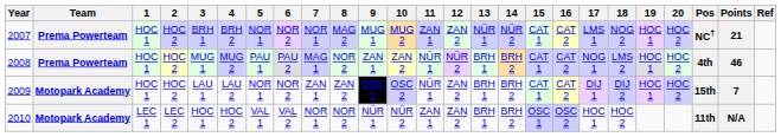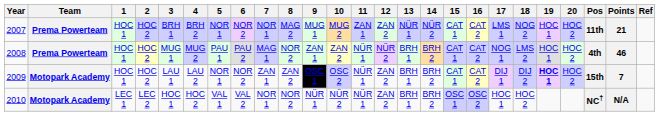2007 | Pos: NC† -> 11th
2009 | 19: normal -> bold
2010 | 11: ZAN 1 -> NÜR 1
2010 | Pos: 11th -> NC†
